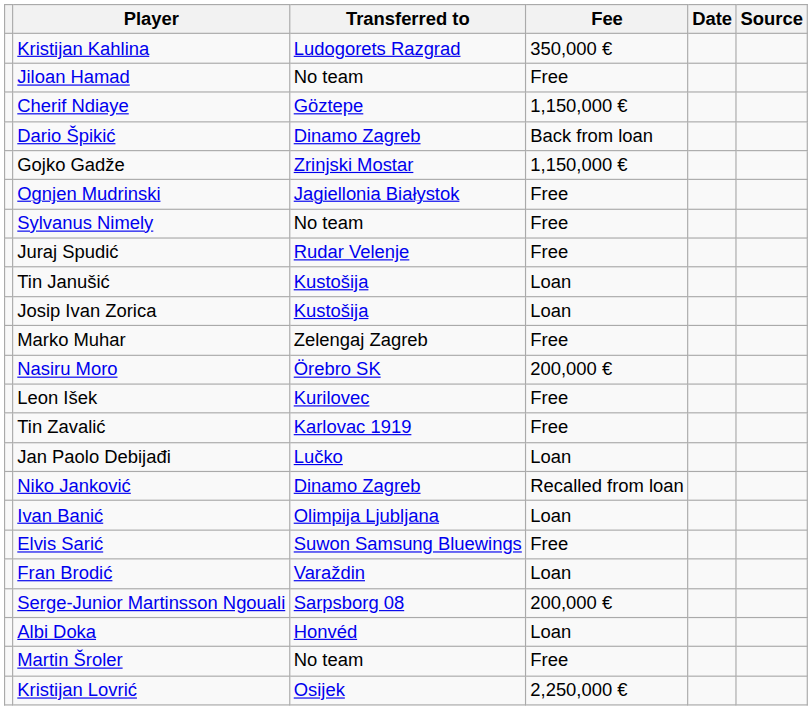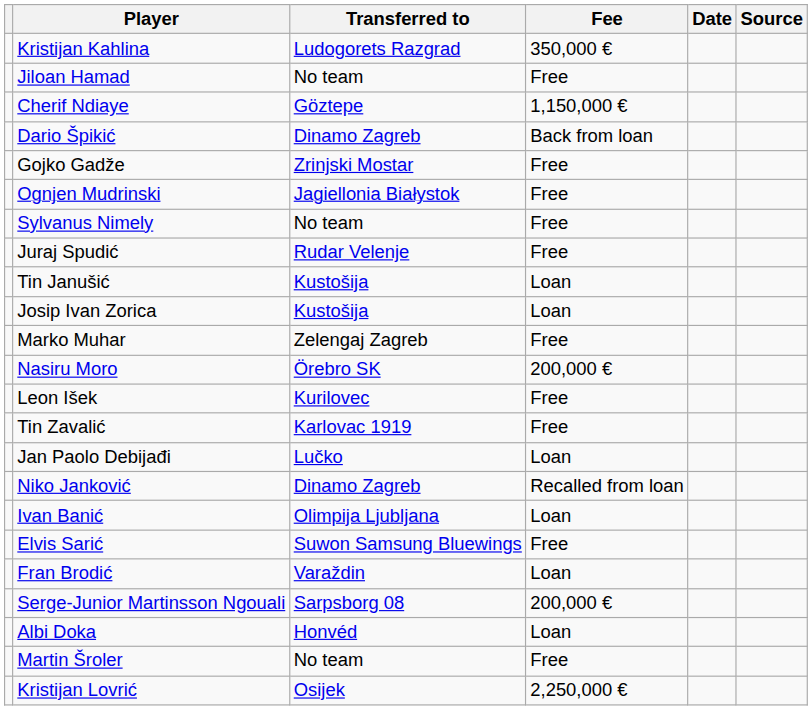Gojko Gadže | Fee: 1,150,000 € -> Free
